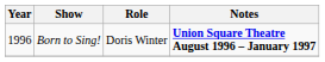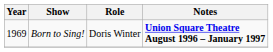Born to Sing! | Year: 1996 -> 1969
